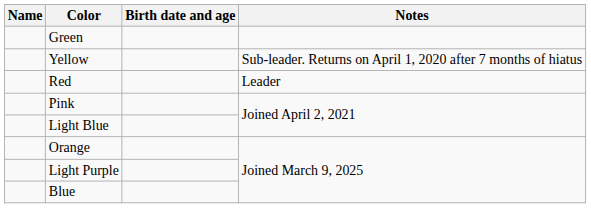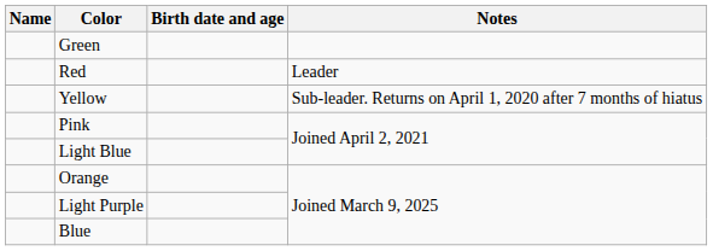rows swapped: Red <-> Yellow
